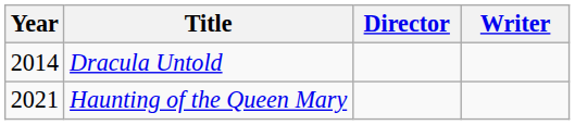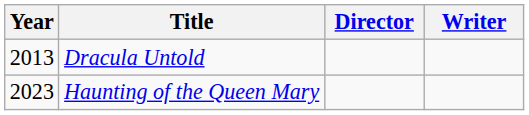Dracula Untold | Year: 2014 -> 2013
Haunting of the Queen Mary | Year: 2021 -> 2023
